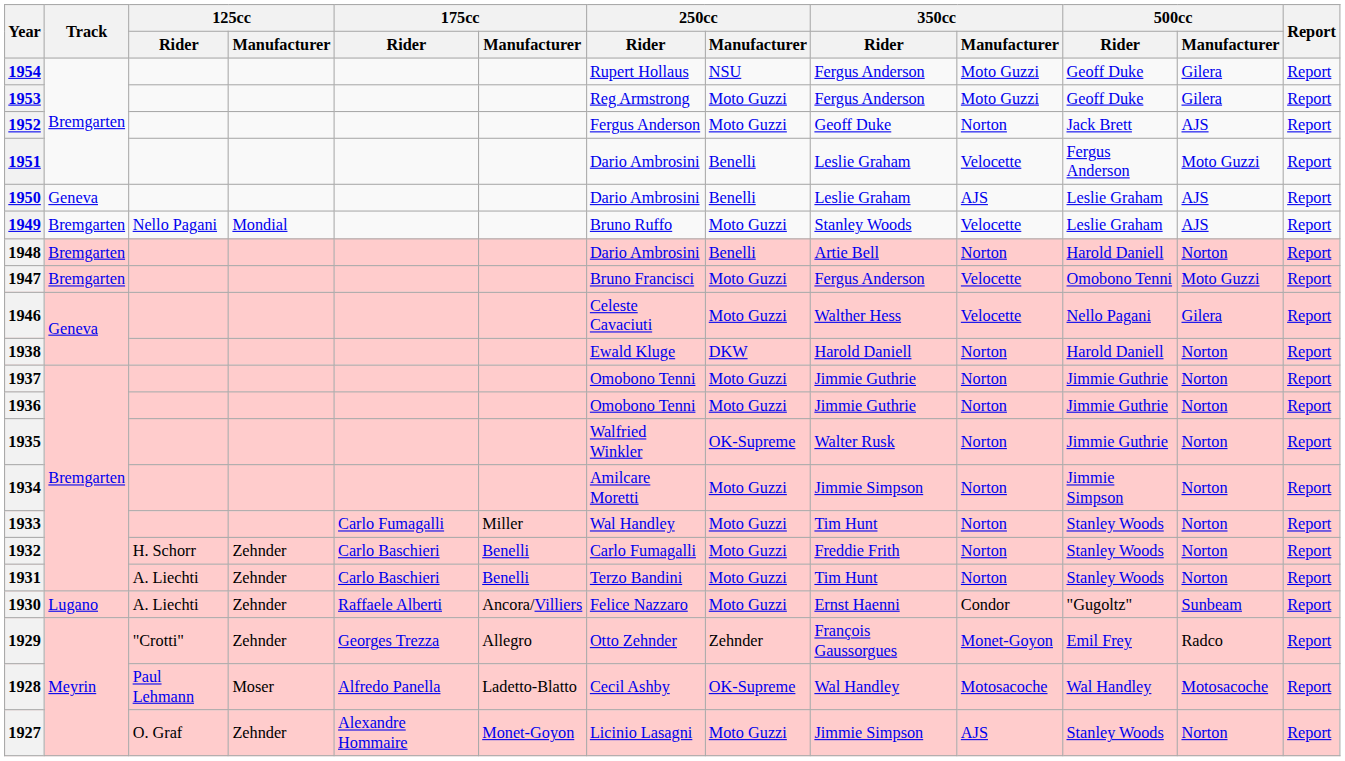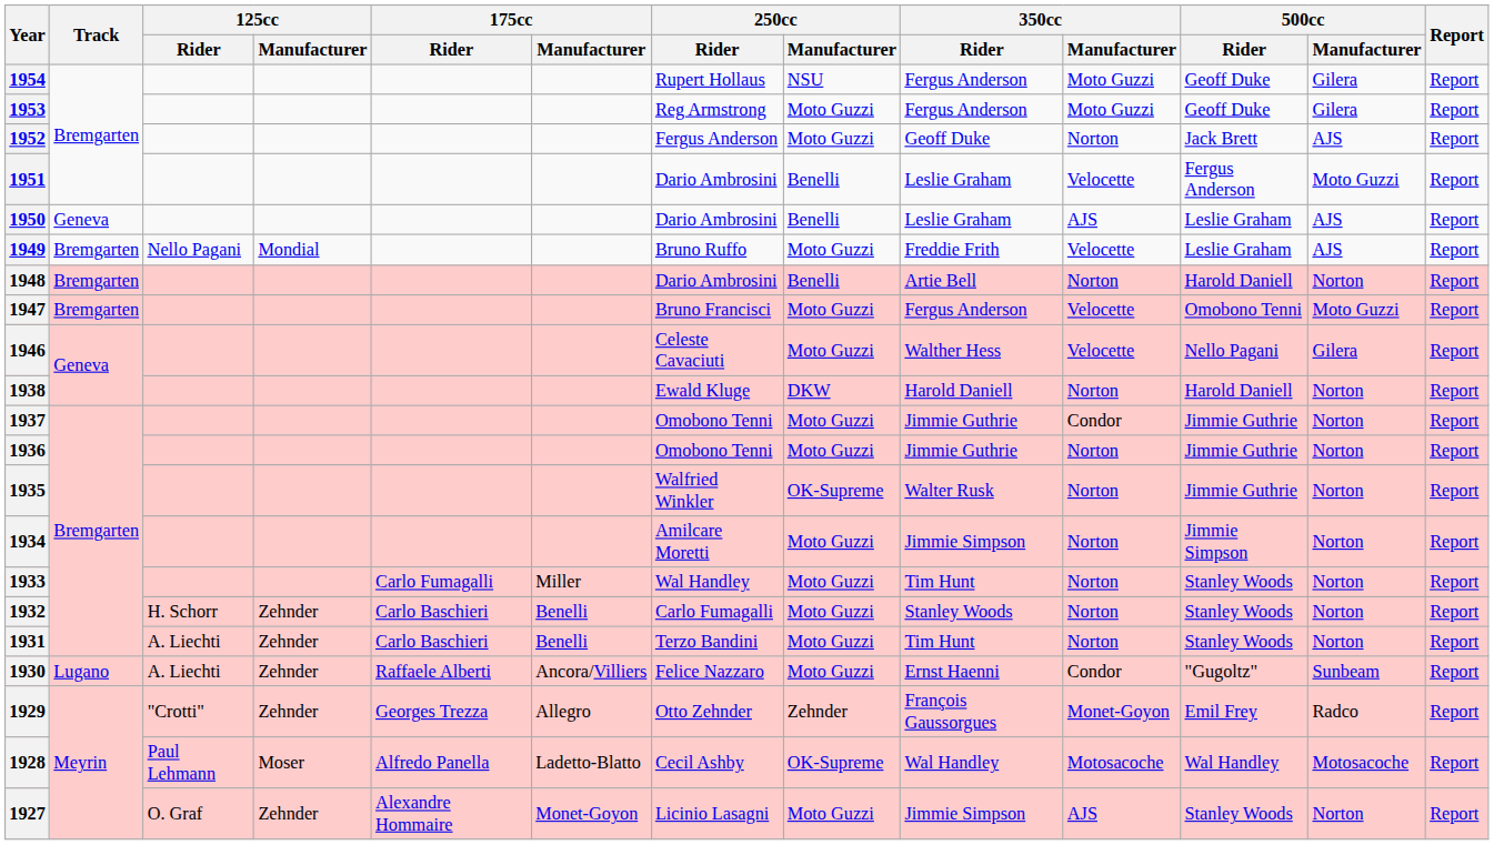1949 | 350cc / Rider: Stanley Woods -> Freddie Frith
1937 | 350cc / Manufacturer: Norton -> Condor
1932 | 350cc / Rider: Freddie Frith -> Stanley Woods
